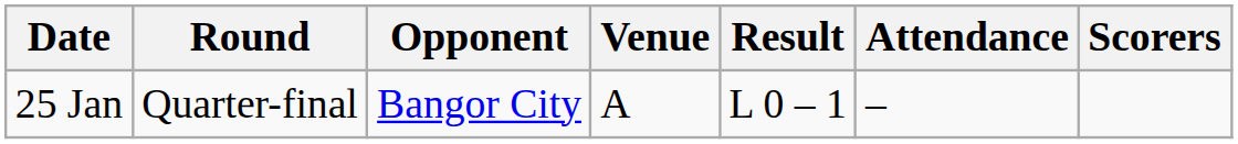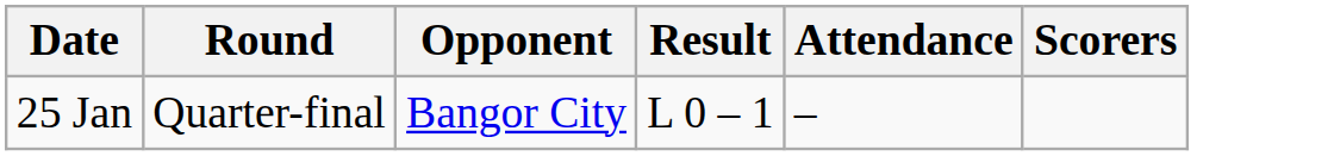- column: Venue | A
